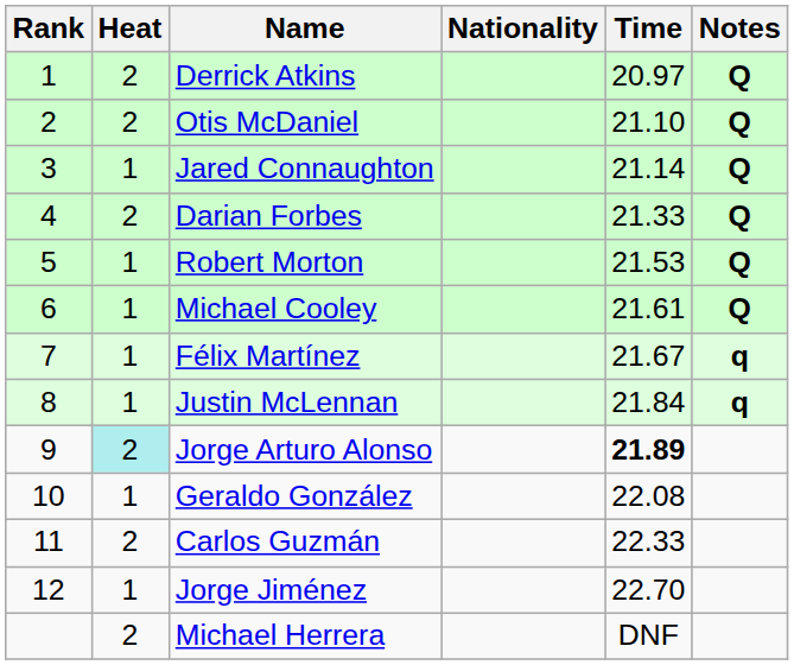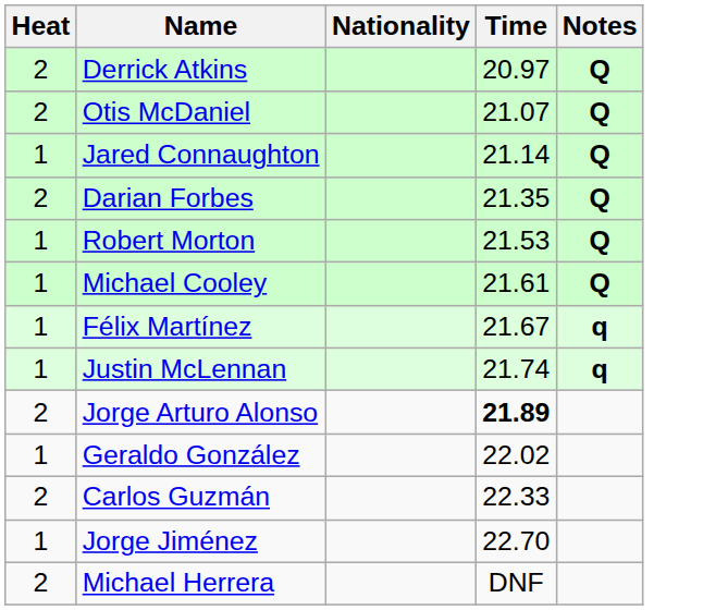- column: Rank | 1 | 2 | 3 | 4 | 5 | 6 | 7 | 8 | 9 | 10 | 11 | 12
Otis McDaniel | Time: 21.10 -> 21.07
Darian Forbes | Time: 21.33 -> 21.35
Justin McLennan | Time: 21.84 -> 21.74
Jorge Arturo Alonso | Heat: paleturquoise background -> no background
Geraldo González | Time: 22.08 -> 22.02
